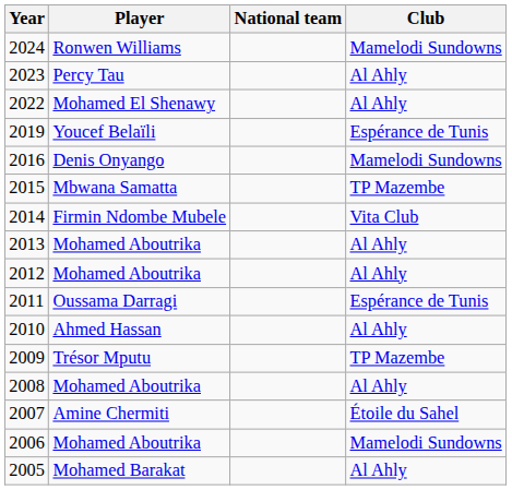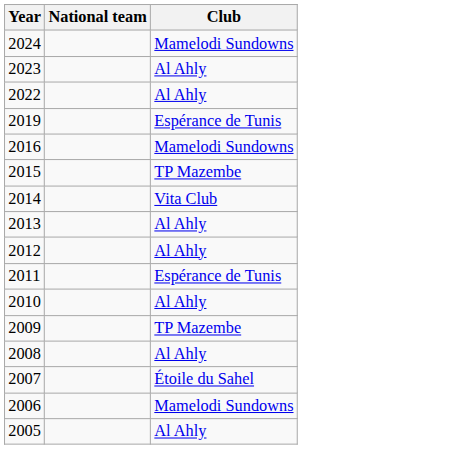- column: Player | Ronwen Williams | Percy Tau | Mohamed El Shenawy | Youcef Belaïli | Denis Onyango | Mbwana Samatta | Firmin Ndombe Mubele | Mohamed Aboutrika | Mohamed Aboutrika | Oussama Darragi | Ahmed Hassan | Trésor Mputu | Mohamed Aboutrika | Amine Chermiti | Mohamed Aboutrika | Mohamed Barakat
